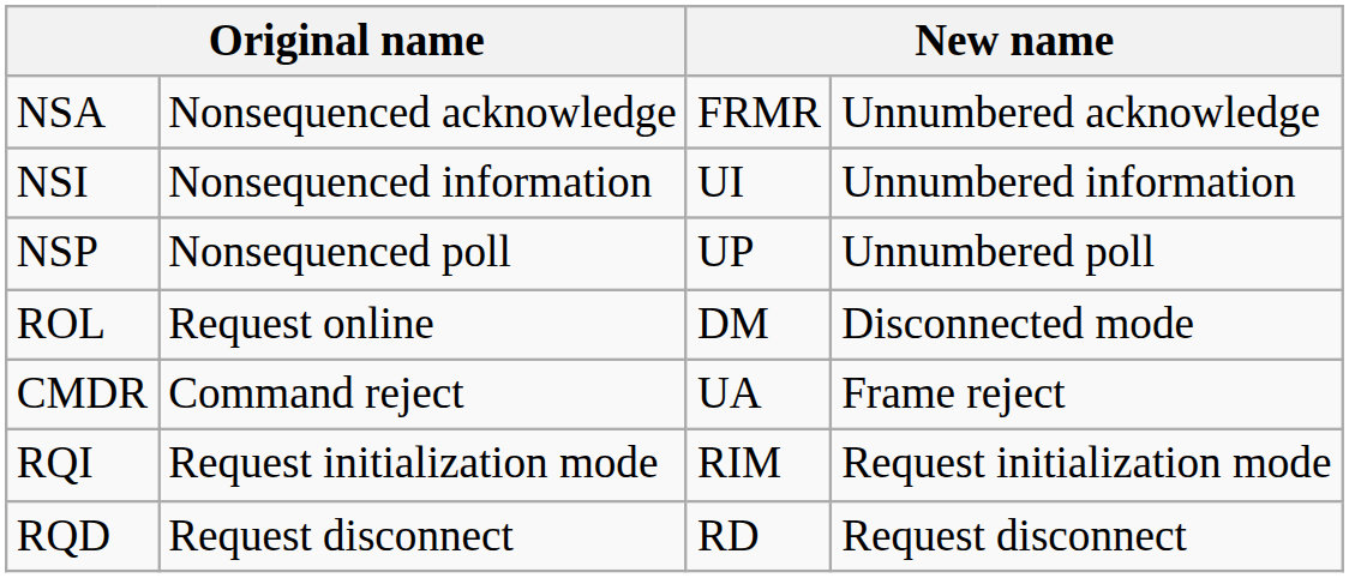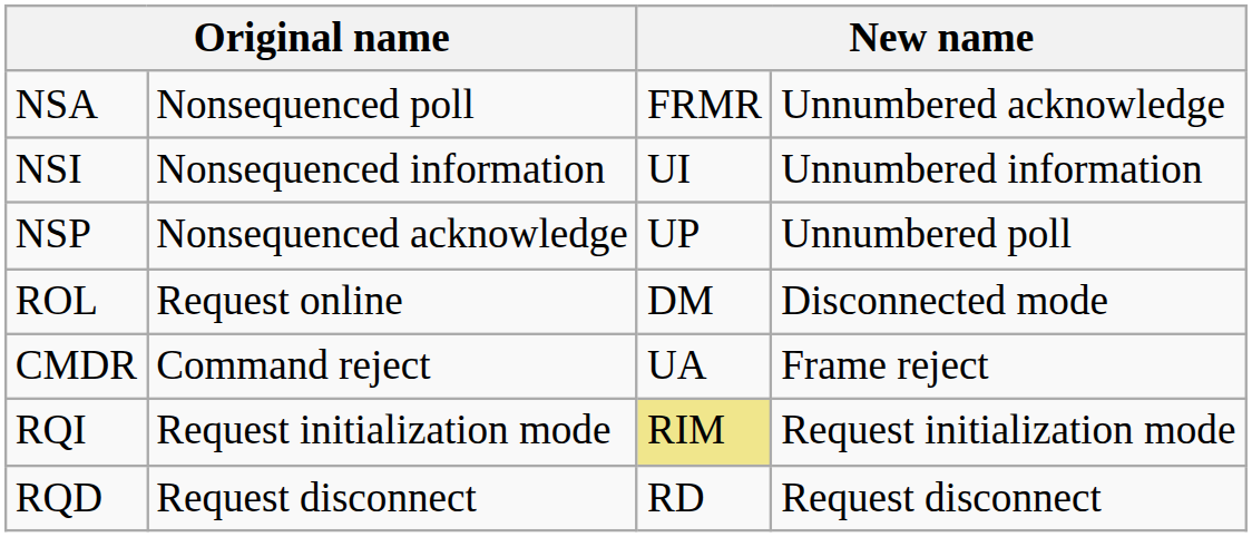NSA | column 2: Nonsequenced acknowledge -> Nonsequenced poll
NSP | column 2: Nonsequenced poll -> Nonsequenced acknowledge
RQI | column 3: no background -> khaki background
